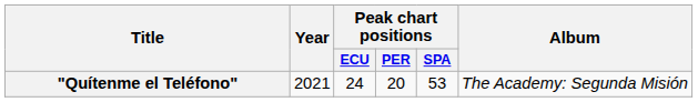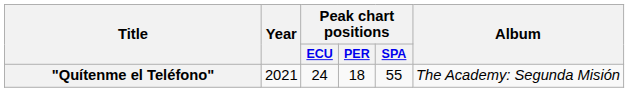"Quítenme el Teléfono" | Peak chart positions / PER: 20 -> 18
"Quítenme el Teléfono" | Peak chart positions / SPA: 53 -> 55
